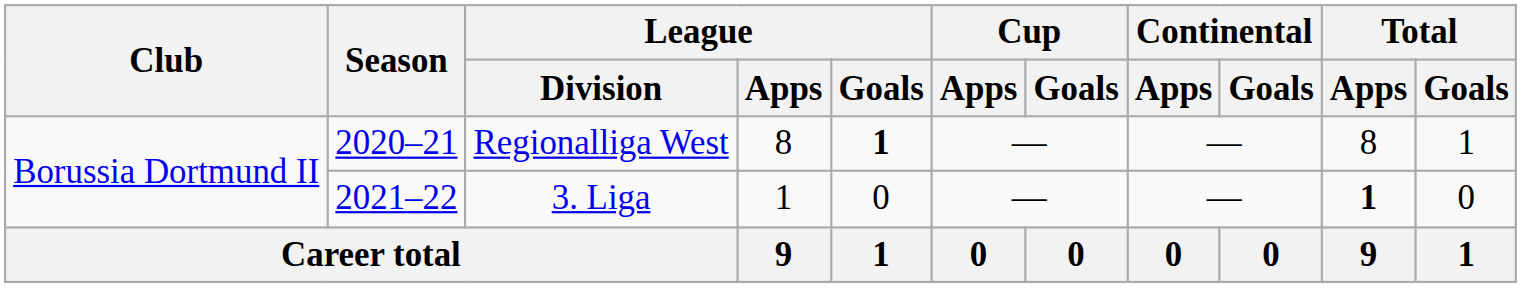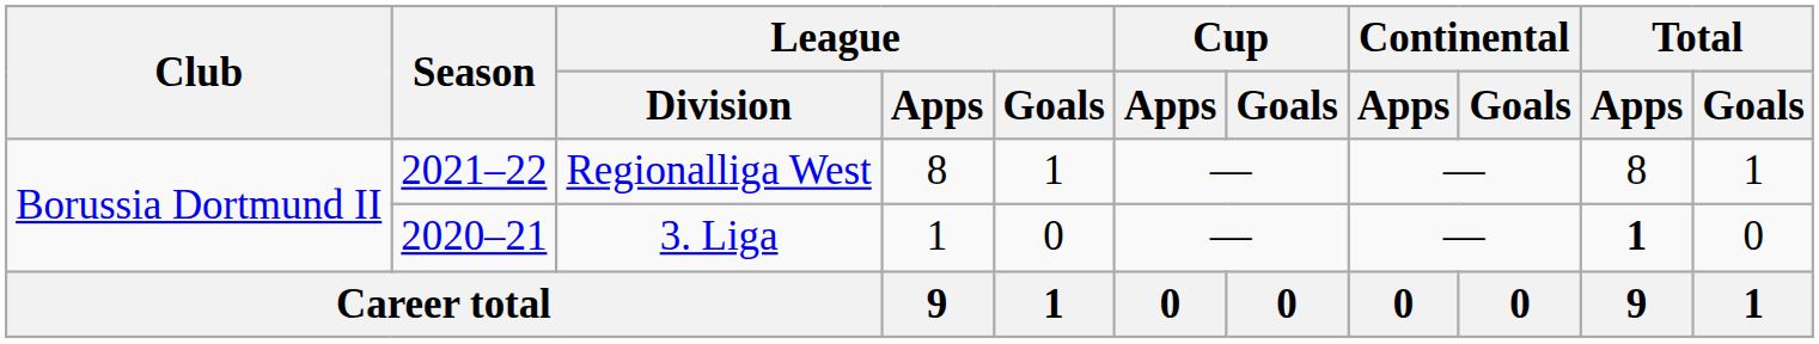Regionalliga West | Season: 2020–21 -> 2021–22
Regionalliga West | League / Goals: bold -> normal
3. Liga | Season: 2021–22 -> 2020–21
